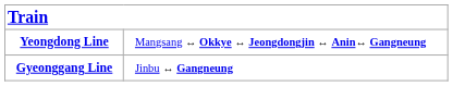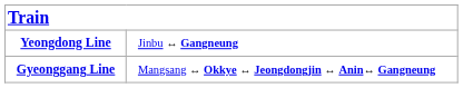Yeongdong Line | column 2: Mangsang ↔ Okkye ↔ Jeongdongjin ↔ Anin↔ Gangneung -> Jinbu ↔ Gangneung
Gyeonggang Line | column 2: Jinbu ↔ Gangneung -> Mangsang ↔ Okkye ↔ Jeongdongjin ↔ Anin↔ Gangneung
